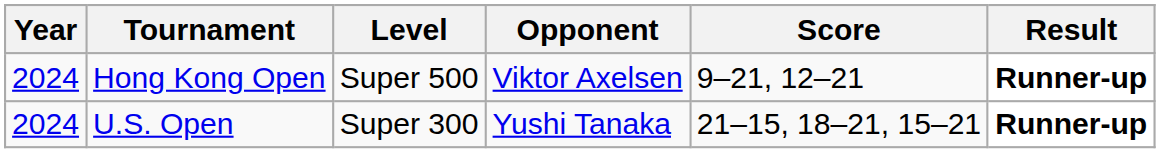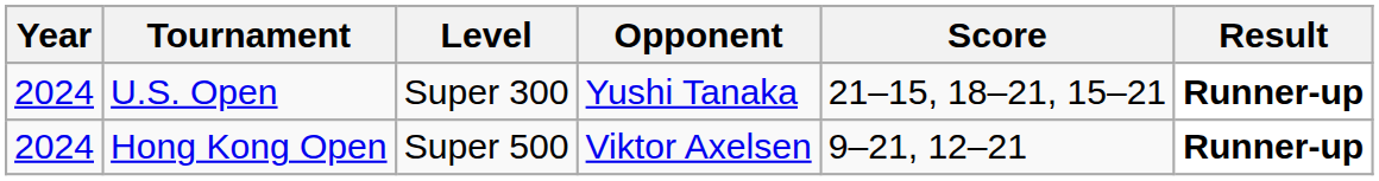rows swapped: U.S. Open <-> Hong Kong Open
